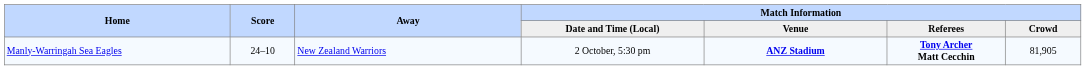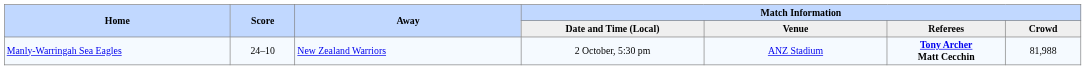Manly-Warringah Sea Eagles | Match Information / Venue: bold -> normal
Manly-Warringah Sea Eagles | Match Information / Crowd: 81,905 -> 81,988
